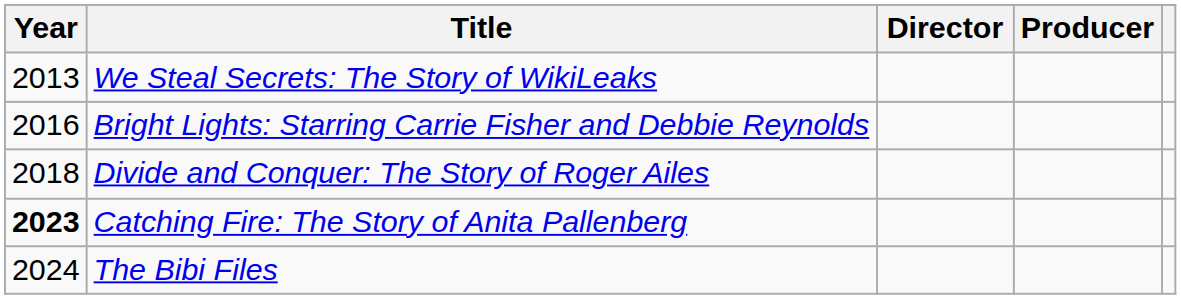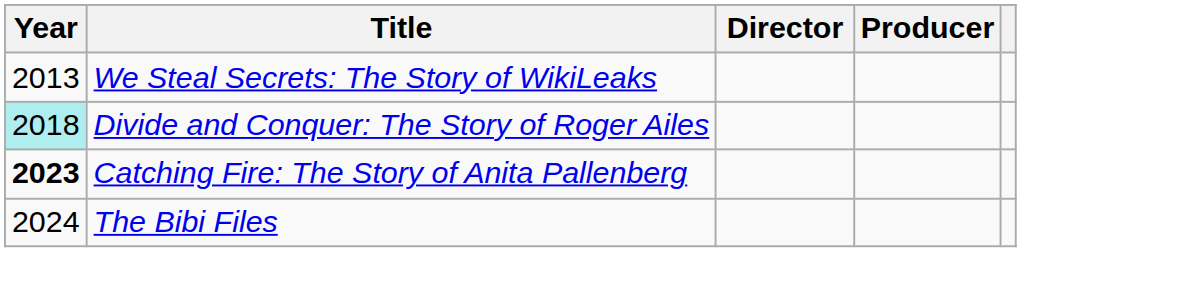- row: 2016 | Bright Lights: Starring Carrie Fisher and Debbie Reynolds
Divide and Conquer: The Story of Roger Ailes | Year: no background -> paleturquoise background
